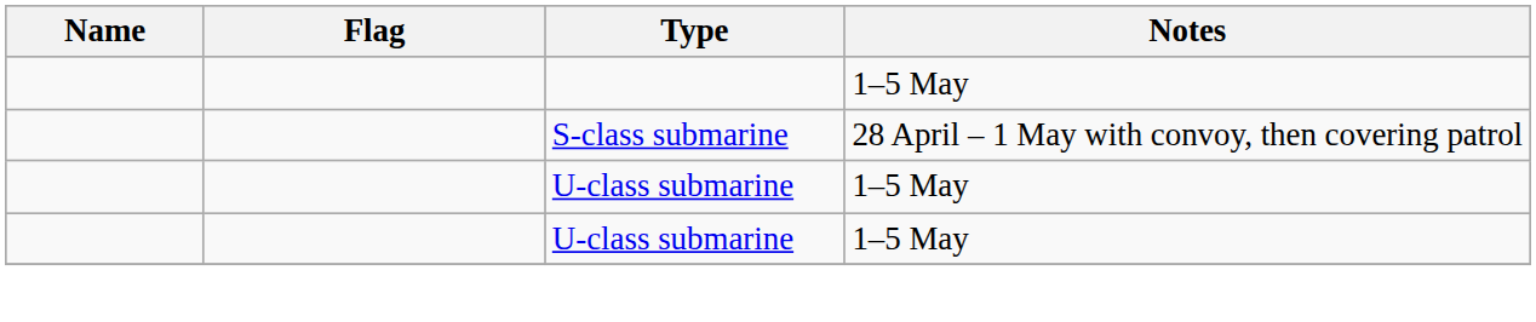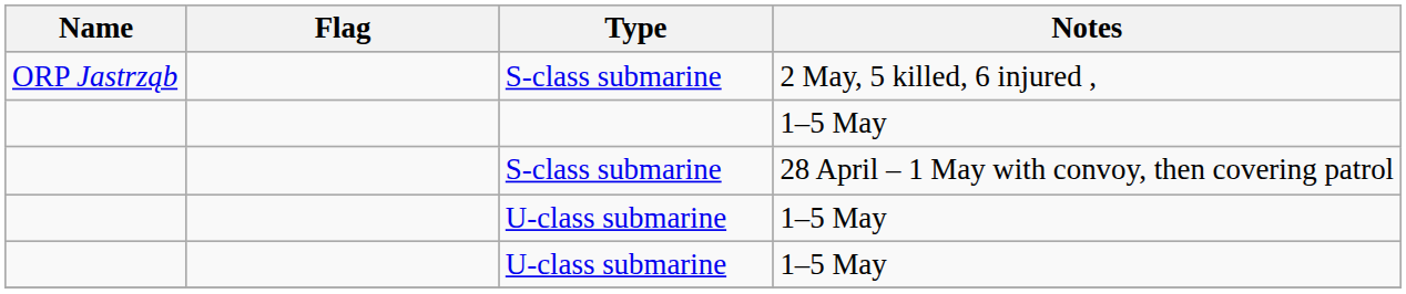+ row: ORP Jastrząb | S-class submarine | 2 May, 5 killed, 6 injured ,
